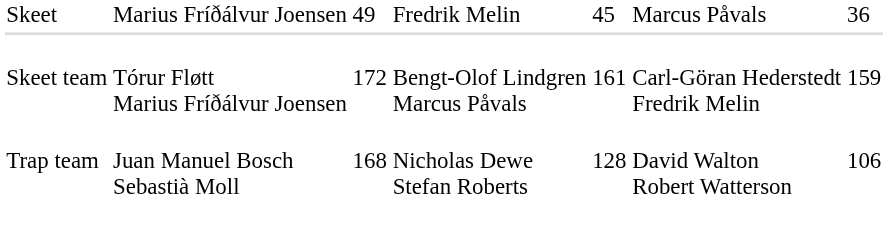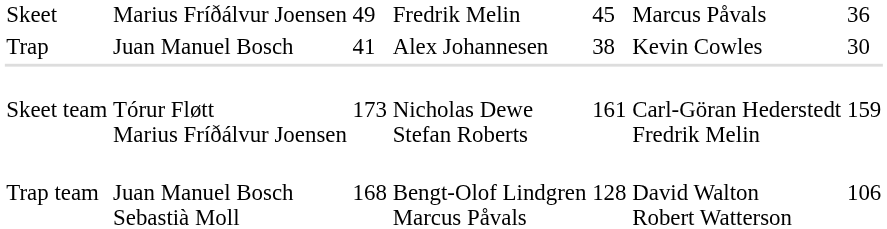+ row: Trap | Juan Manuel Bosch | 41 | Alex Johannesen | 38 | Kevin Cowles | 30
Skeet team | column 3: 172 -> 173
Skeet team | column 4: Bengt-Olof Lindgren Marcus Påvals -> Nicholas Dewe Stefan Roberts
Trap team | column 4: Nicholas Dewe Stefan Roberts -> Bengt-Olof Lindgren Marcus Påvals
